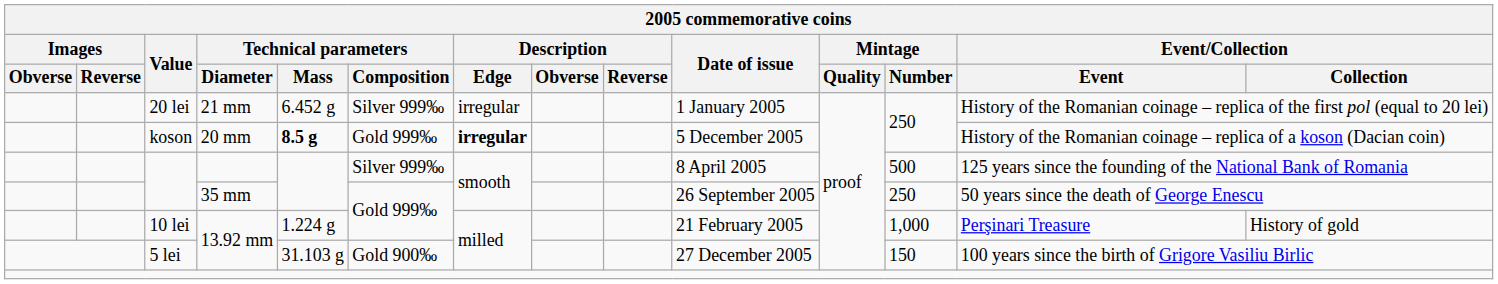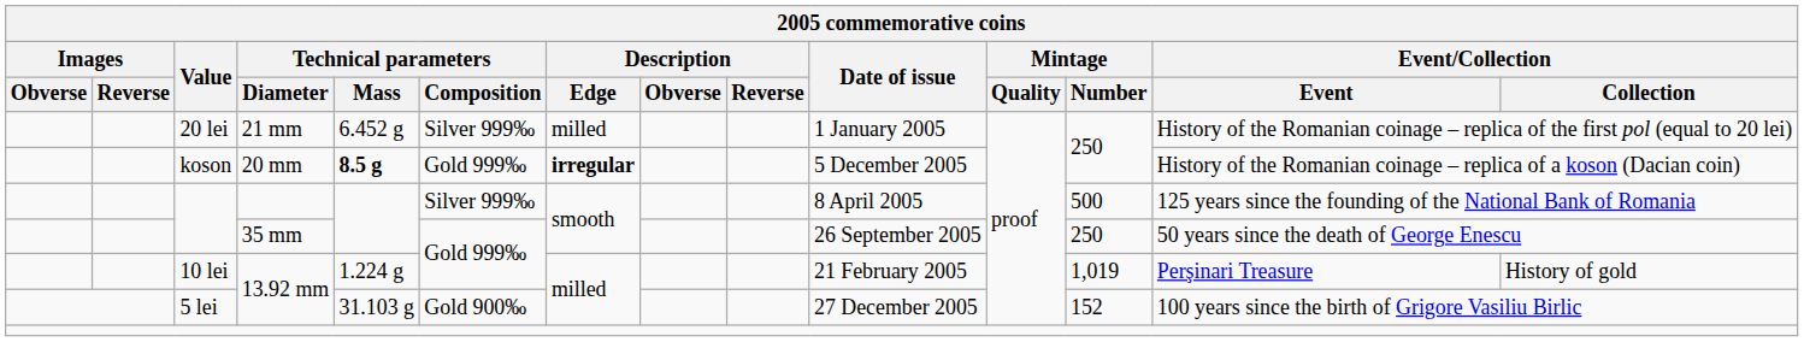20 lei | Description / Edge: irregular -> milled
10 lei | Mintage / Number: 1,000 -> 1,019
5 lei | Mintage / Number: 150 -> 152
